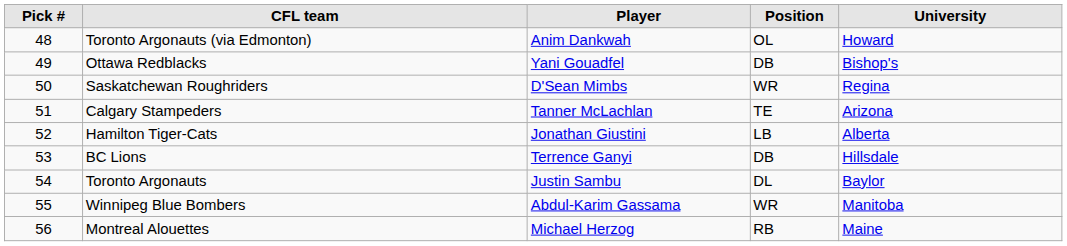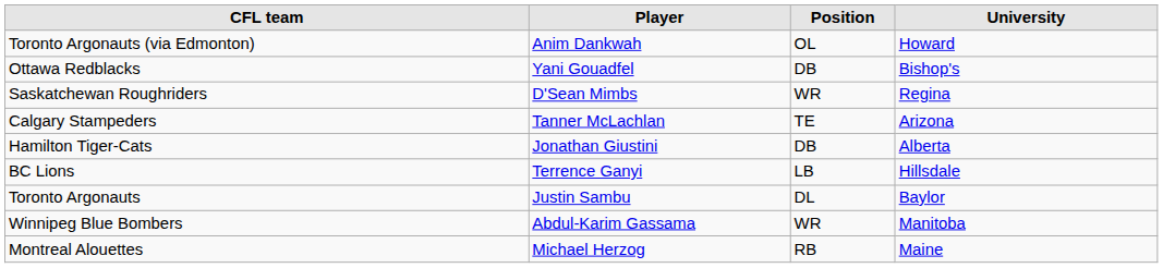- column: Pick # | 48 | 49 | 50 | 51 | 52 | 53 | 54 | 55 | 56
Hamilton Tiger-Cats | Position: LB -> DB
BC Lions | Position: DB -> LB
